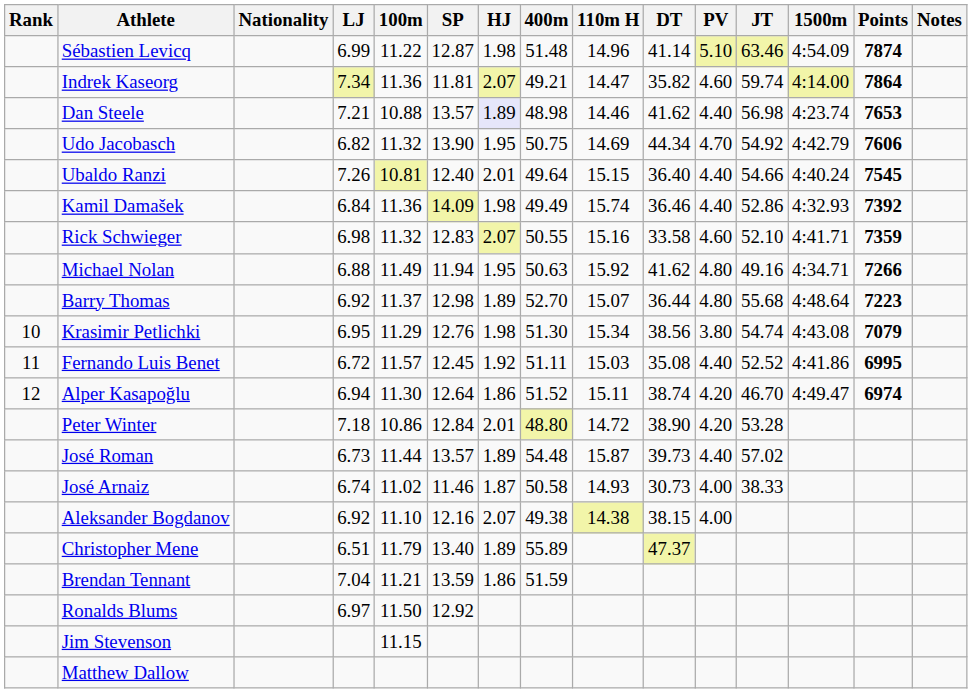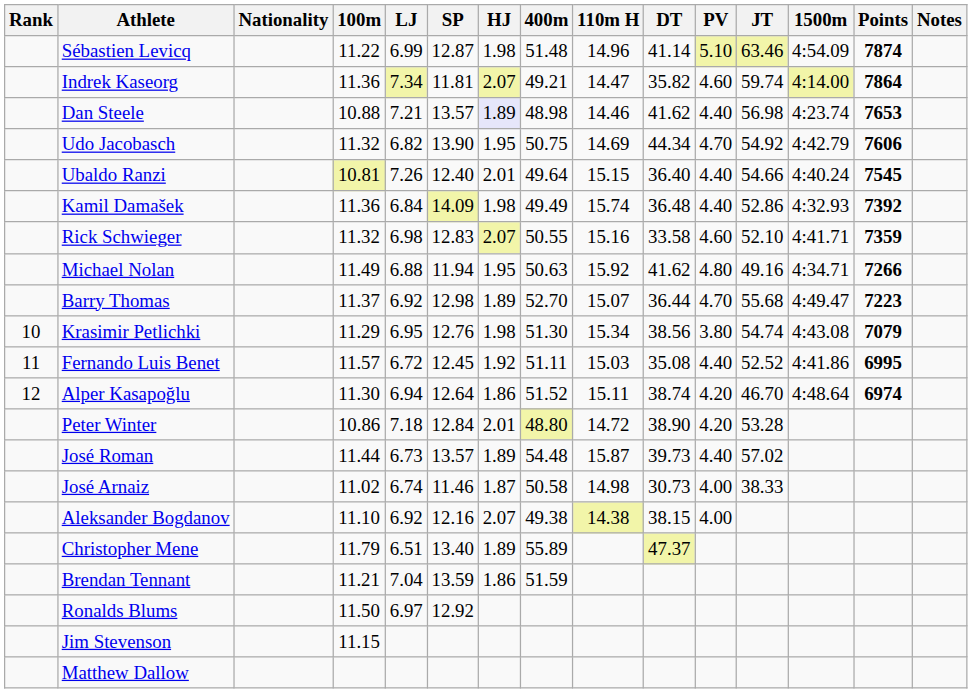columns swapped: 100m <-> LJ
Kamil Damašek | DT: 36.46 -> 36.48
Barry Thomas | PV: 4.80 -> 4.70
Barry Thomas | 1500m: 4:48.64 -> 4:49.47
Alper Kasapoğlu | 1500m: 4:49.47 -> 4:48.64
José Arnaiz | 110m H: 14.93 -> 14.98
